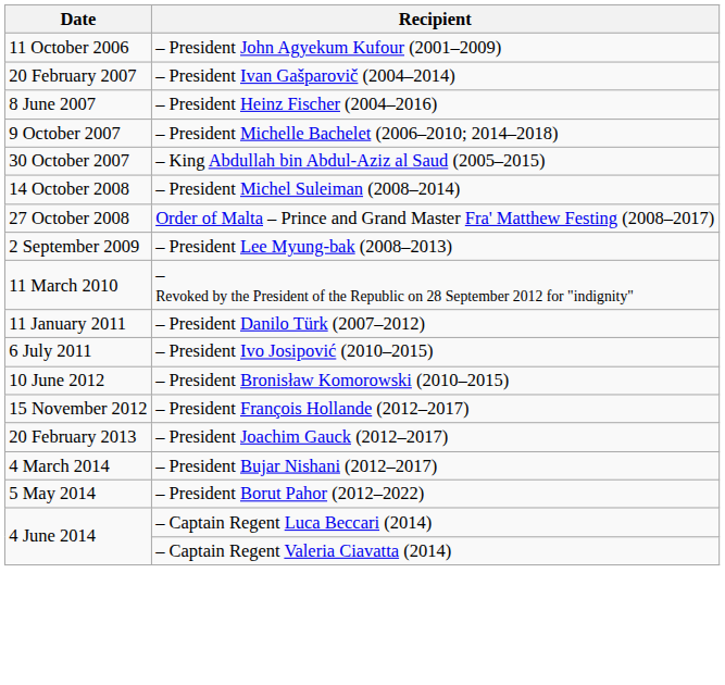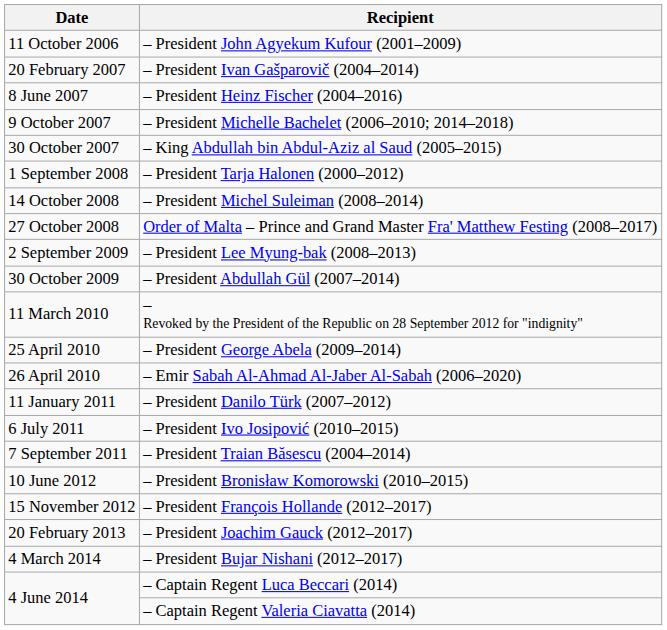+ row: 1 September 2008 | – President Tarja Halonen (2000–2012)
+ row: 30 October 2009 | – President Abdullah Gül (2007–2014)
+ row: 25 April 2010 | – President George Abela (2009–2014)
+ row: 26 April 2010 | – Emir Sabah Al-Ahmad Al-Jaber Al-Sabah (2006–2020)
+ row: 7 September 2011 | – President Traian Băsescu (2004–2014)
- row: 5 May 2014 | – President Borut Pahor (2012–2022)
